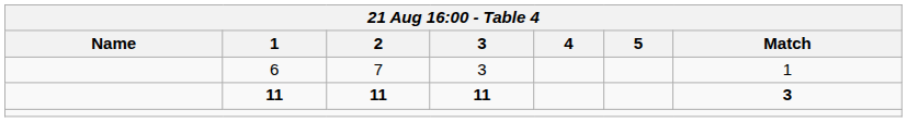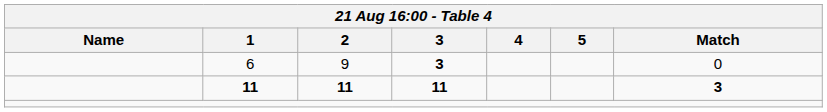6 | 2: 7 -> 9
6 | 3: normal -> bold
6 | Match: 1 -> 0
